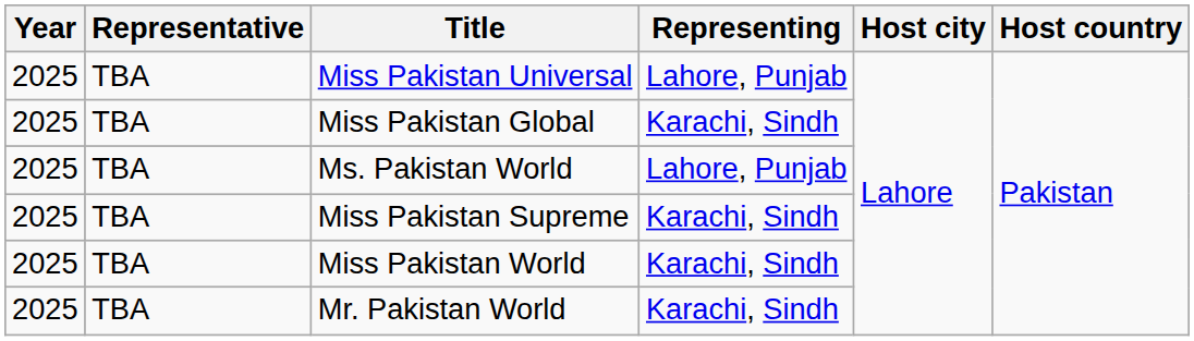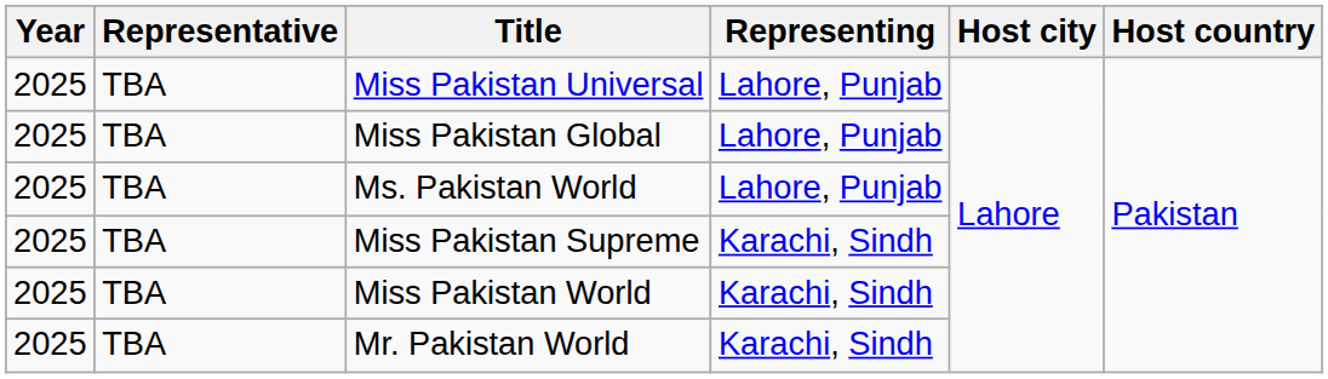Miss Pakistan Global | Representing: Karachi, Sindh -> Lahore, Punjab
